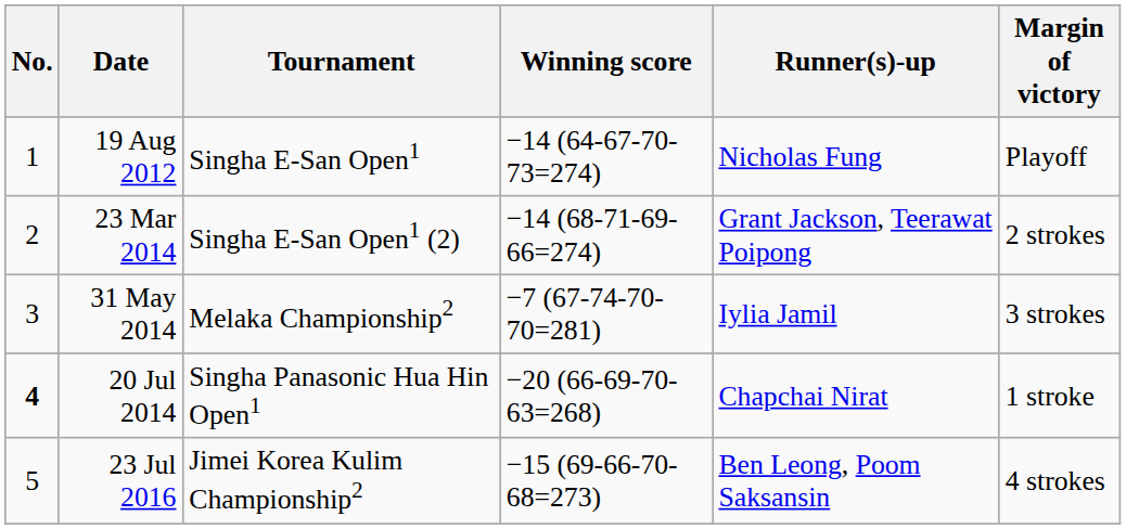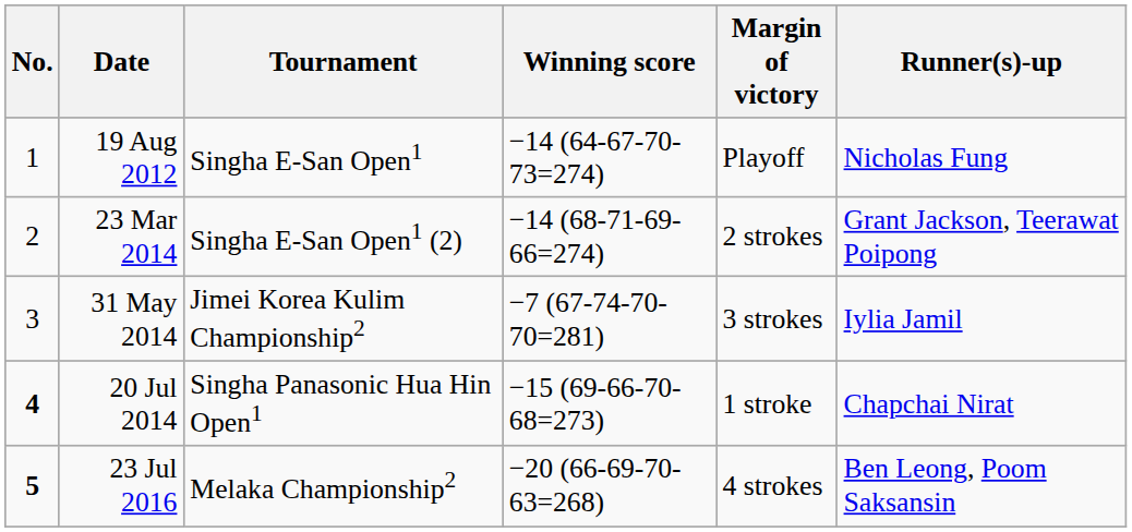columns swapped: Margin of victory <-> Runner(s)-up
31 May 2014 | Tournament: Melaka Championship2 -> Jimei Korea Kulim Championship2
20 Jul 2014 | Winning score: −20 (66-69-70-63=268) -> −15 (69-66-70-68=273)
23 Jul 2016 | No.: normal -> bold
23 Jul 2016 | Tournament: Jimei Korea Kulim Championship2 -> Melaka Championship2
23 Jul 2016 | Winning score: −15 (69-66-70-68=273) -> −20 (66-69-70-63=268)
